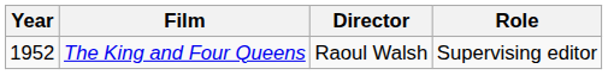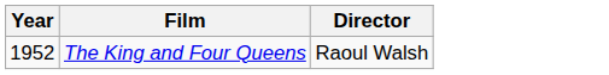- column: Role | Supervising editor
